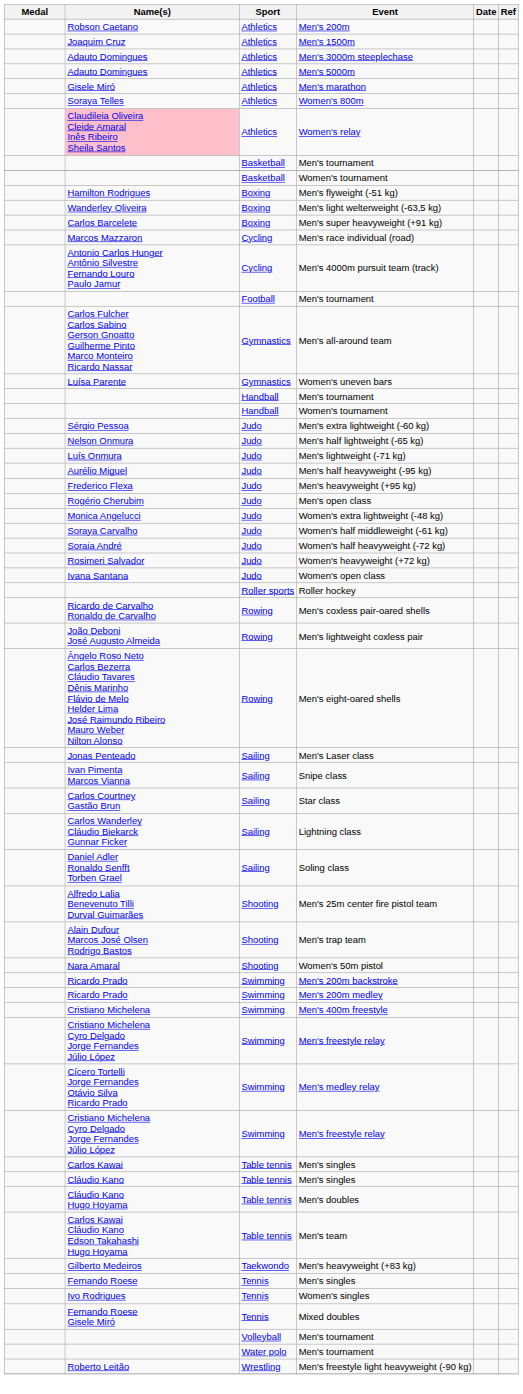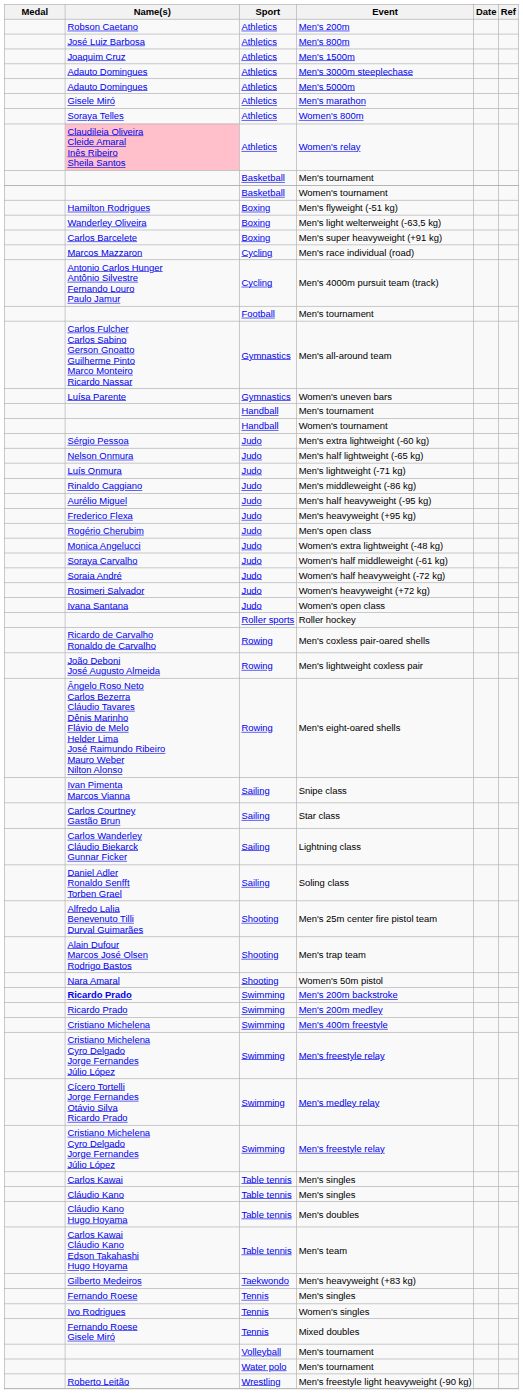+ row: José Luiz Barbosa | Athletics | Men's 800m
+ row: Rinaldo Caggiano | Judo | Men's middleweight (-86 kg)
- row: Jonas Penteado | Sailing | Men's Laser class
Men's 200m backstroke | Name(s): normal -> bold
